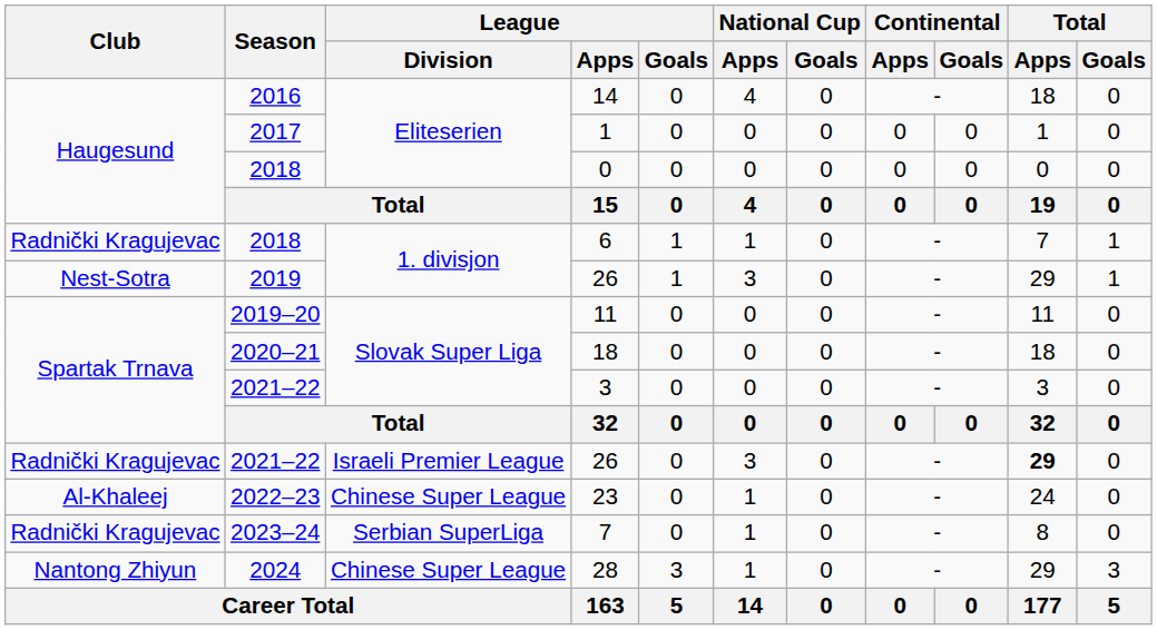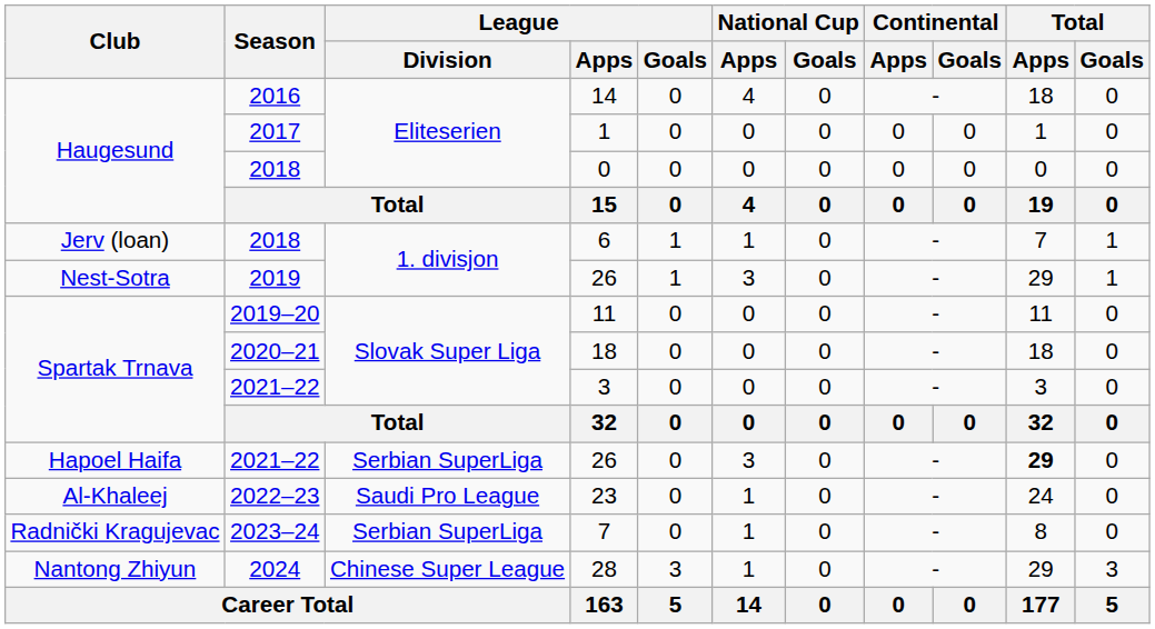6 | Club: Radnički Kragujevac -> Jerv (loan)
2021–22 / 26 | Club: Radnički Kragujevac -> Hapoel Haifa
2021–22 / 26 | League / Division: Israeli Premier League -> Serbian SuperLiga
23 | League / Division: Chinese Super League -> Saudi Pro League
